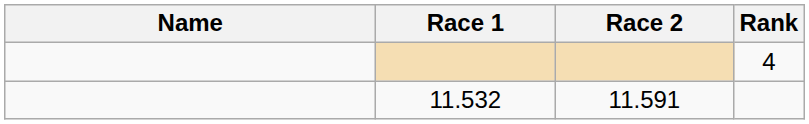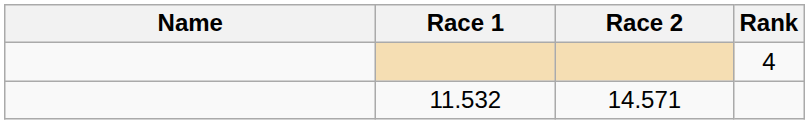11.532 | Race 2: 11.591 -> 14.571
